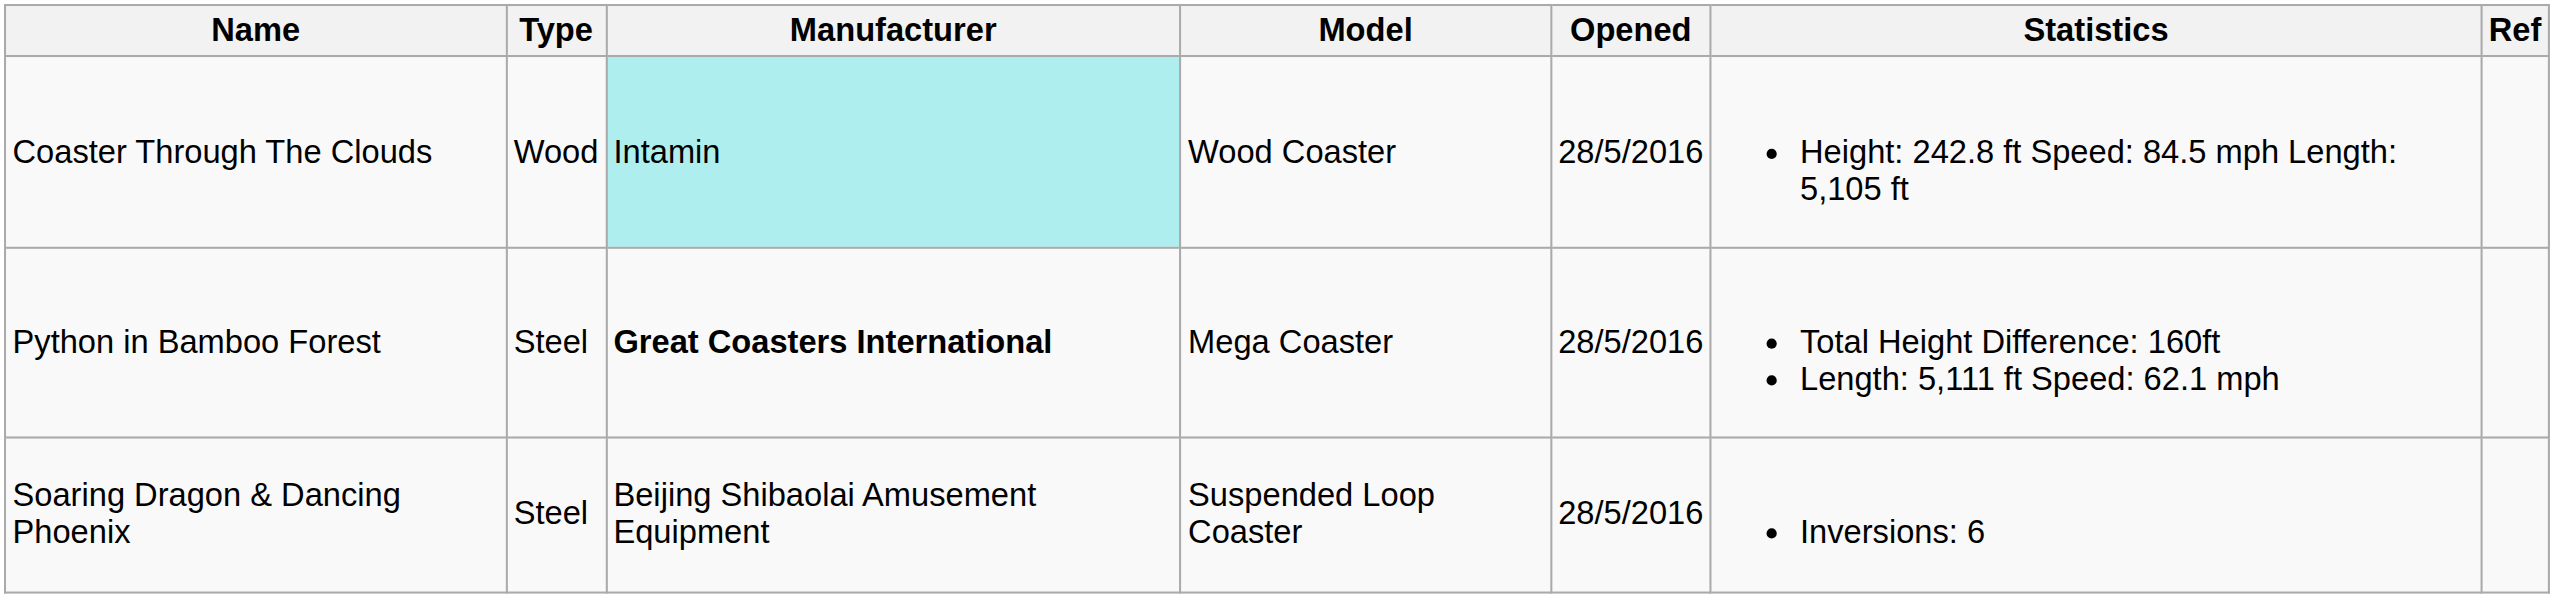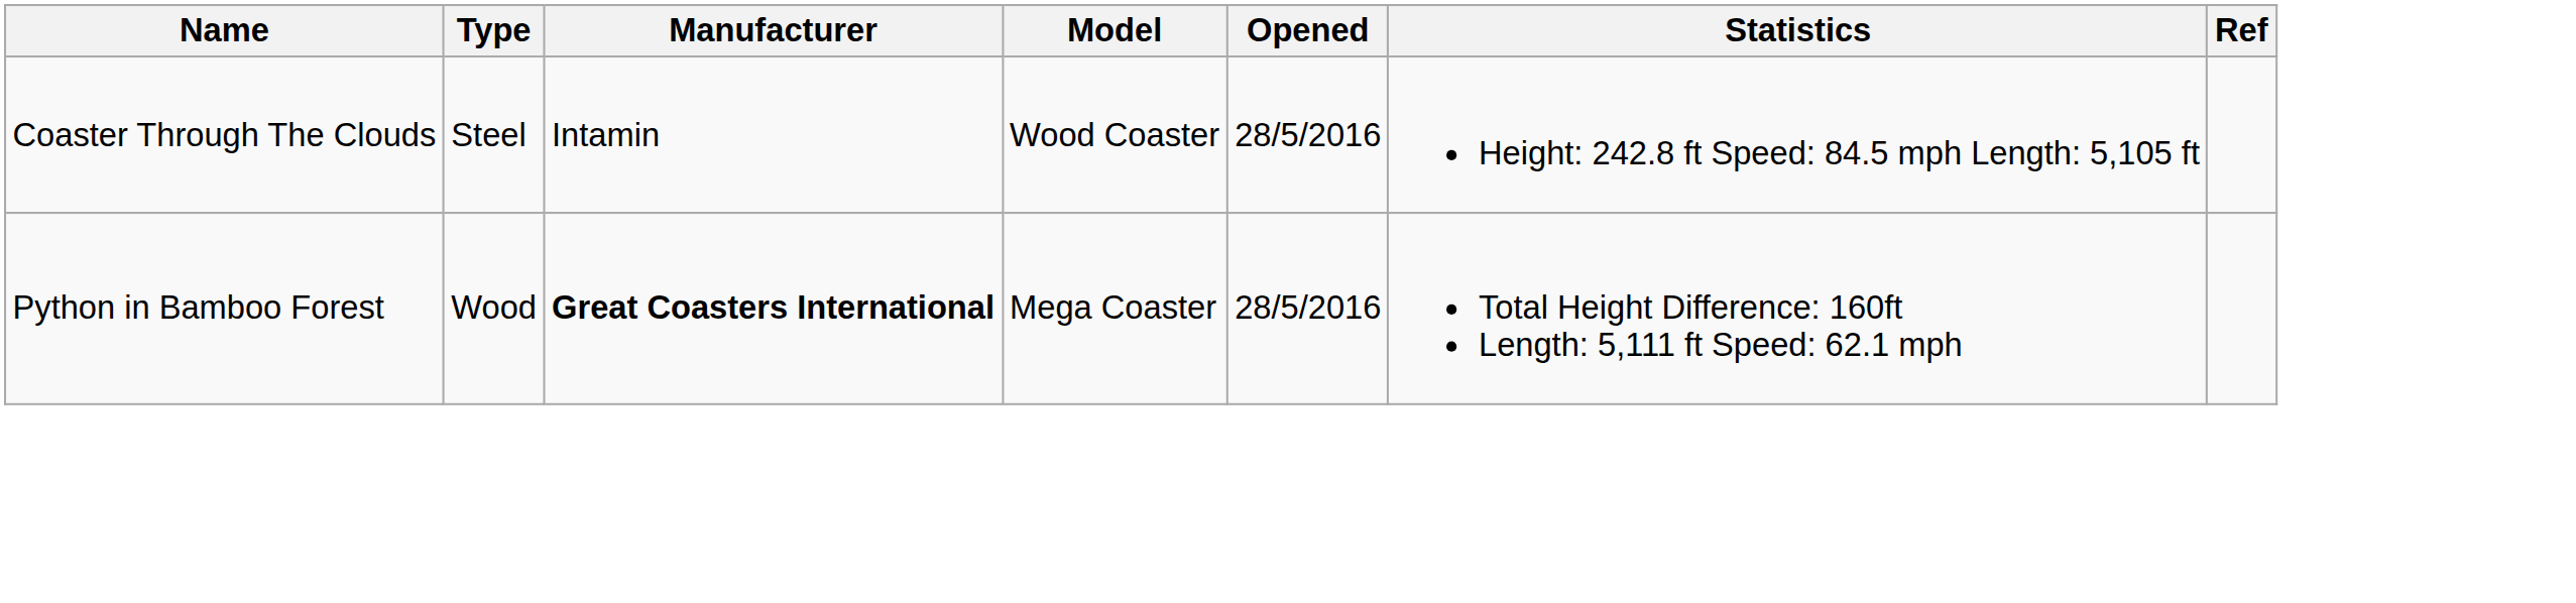Coaster Through The Clouds | Type: Wood -> Steel
Coaster Through The Clouds | Manufacturer: paleturquoise background -> no background
Python in Bamboo Forest | Type: Steel -> Wood
- row: Soaring Dragon & Dancing Phoenix | Steel | Beijing Shibaolai Amusement Equipment | Suspended Loop Coaster | 28/5/2016 | Inversions: 6
